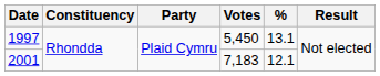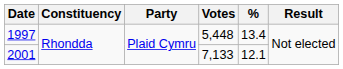1997 | Votes: 5,450 -> 5,448
1997 | %: 13.1 -> 13.4
2001 | Votes: 7,183 -> 7,133
